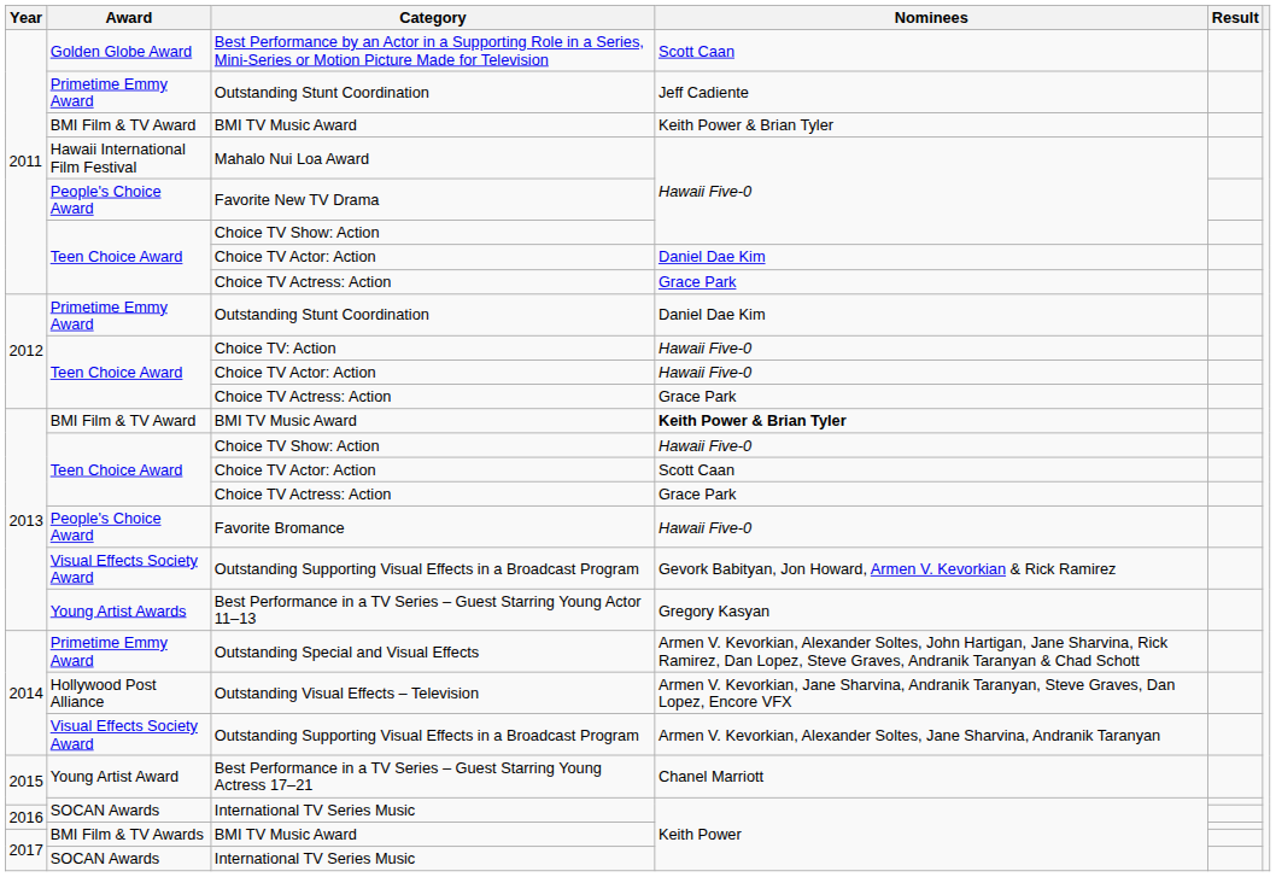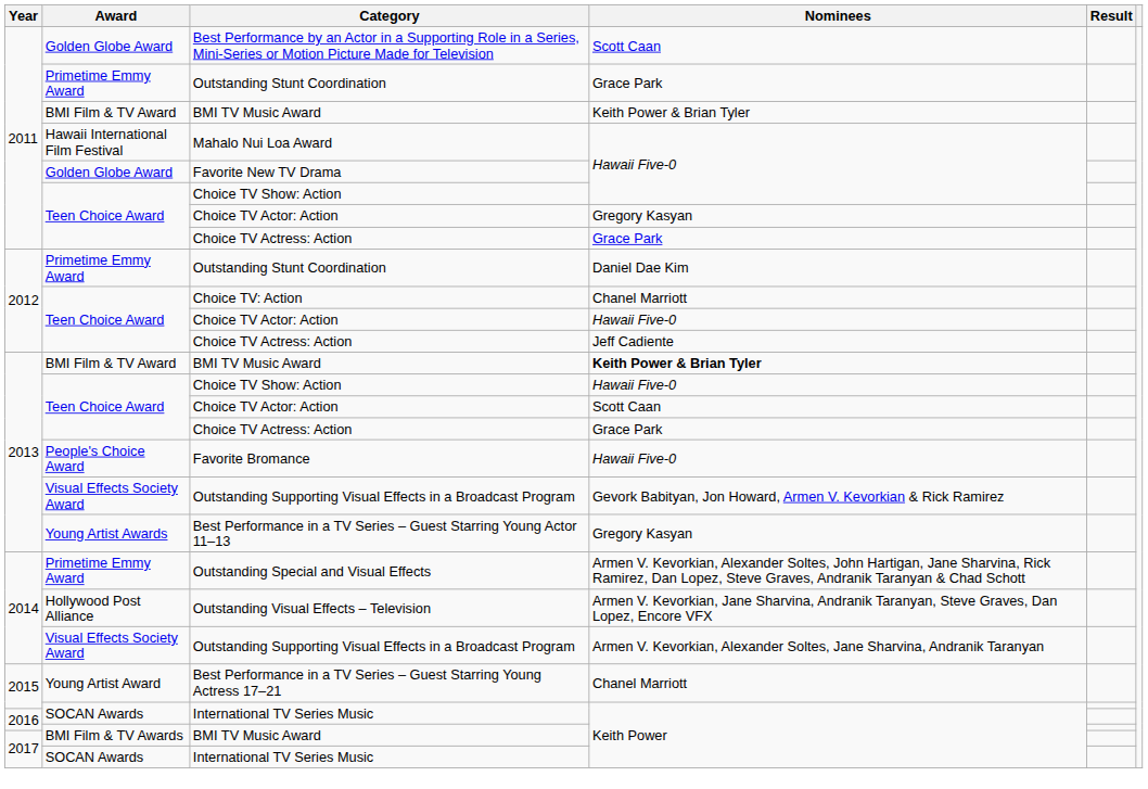2011 / Outstanding Stunt Coordination | Nominees: Jeff Cadiente -> Grace Park
Favorite New TV Drama | Award: People's Choice Award -> Golden Globe Award
2011 / Choice TV Actor: Action | Nominees: Daniel Dae Kim -> Gregory Kasyan
Choice TV: Action | Nominees: Hawaii Five-0 -> Chanel Marriott
2012 / Choice TV Actress: Action | Nominees: Grace Park -> Jeff Cadiente
